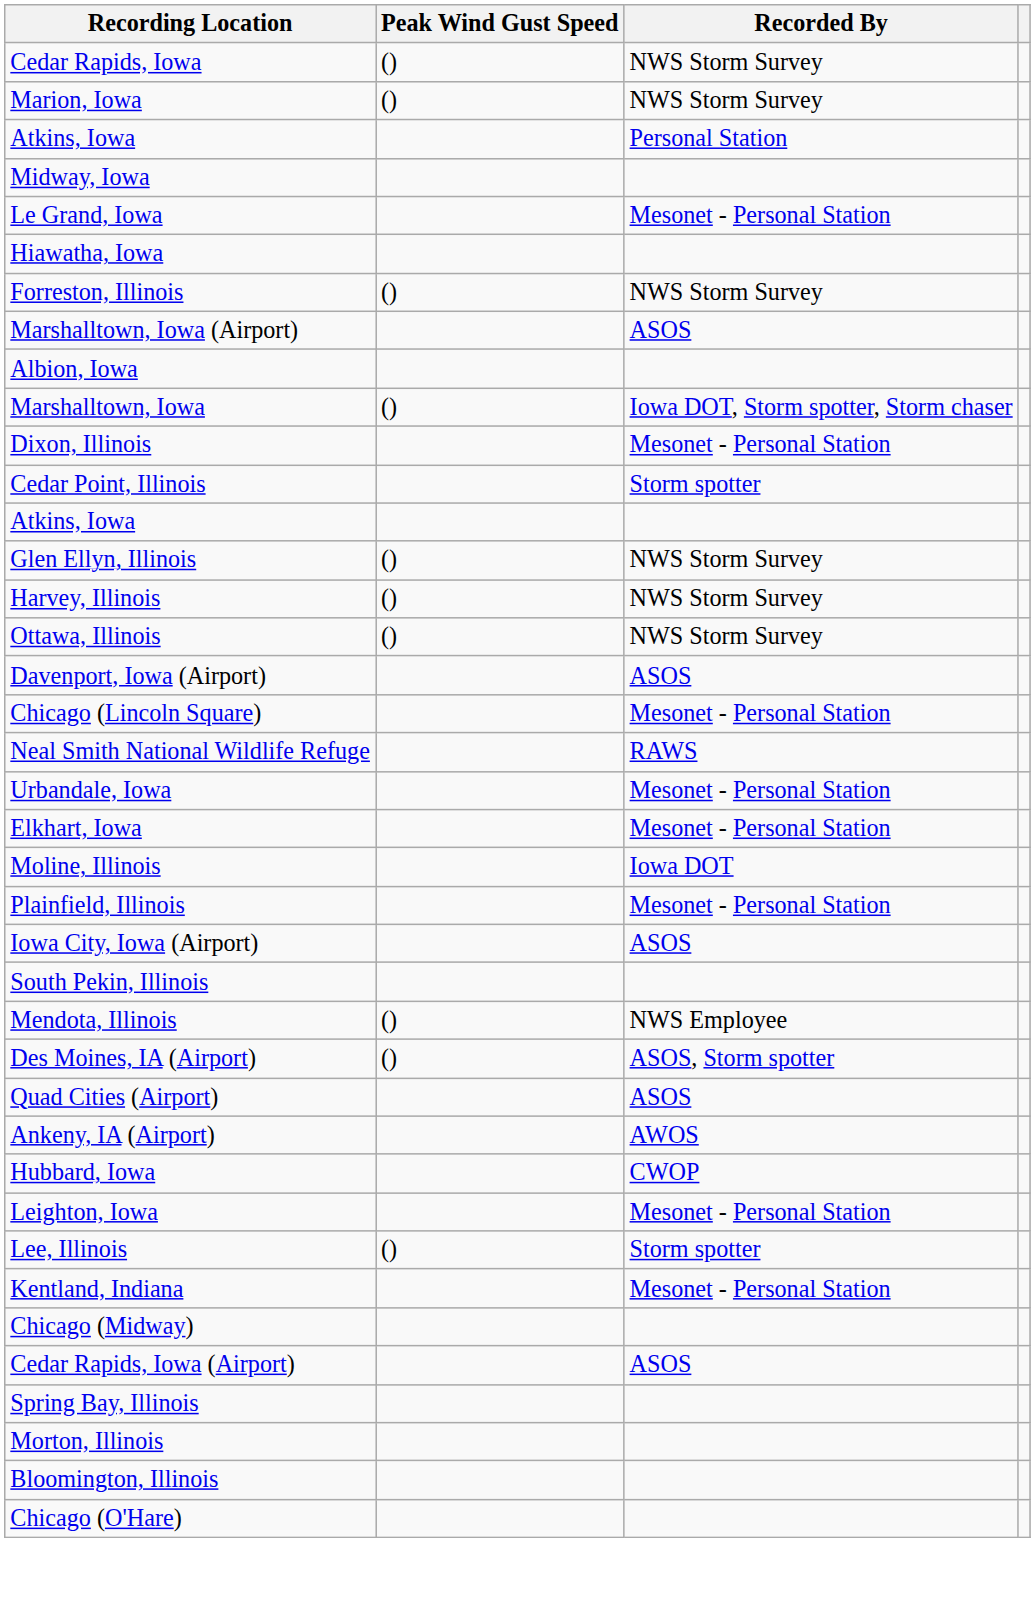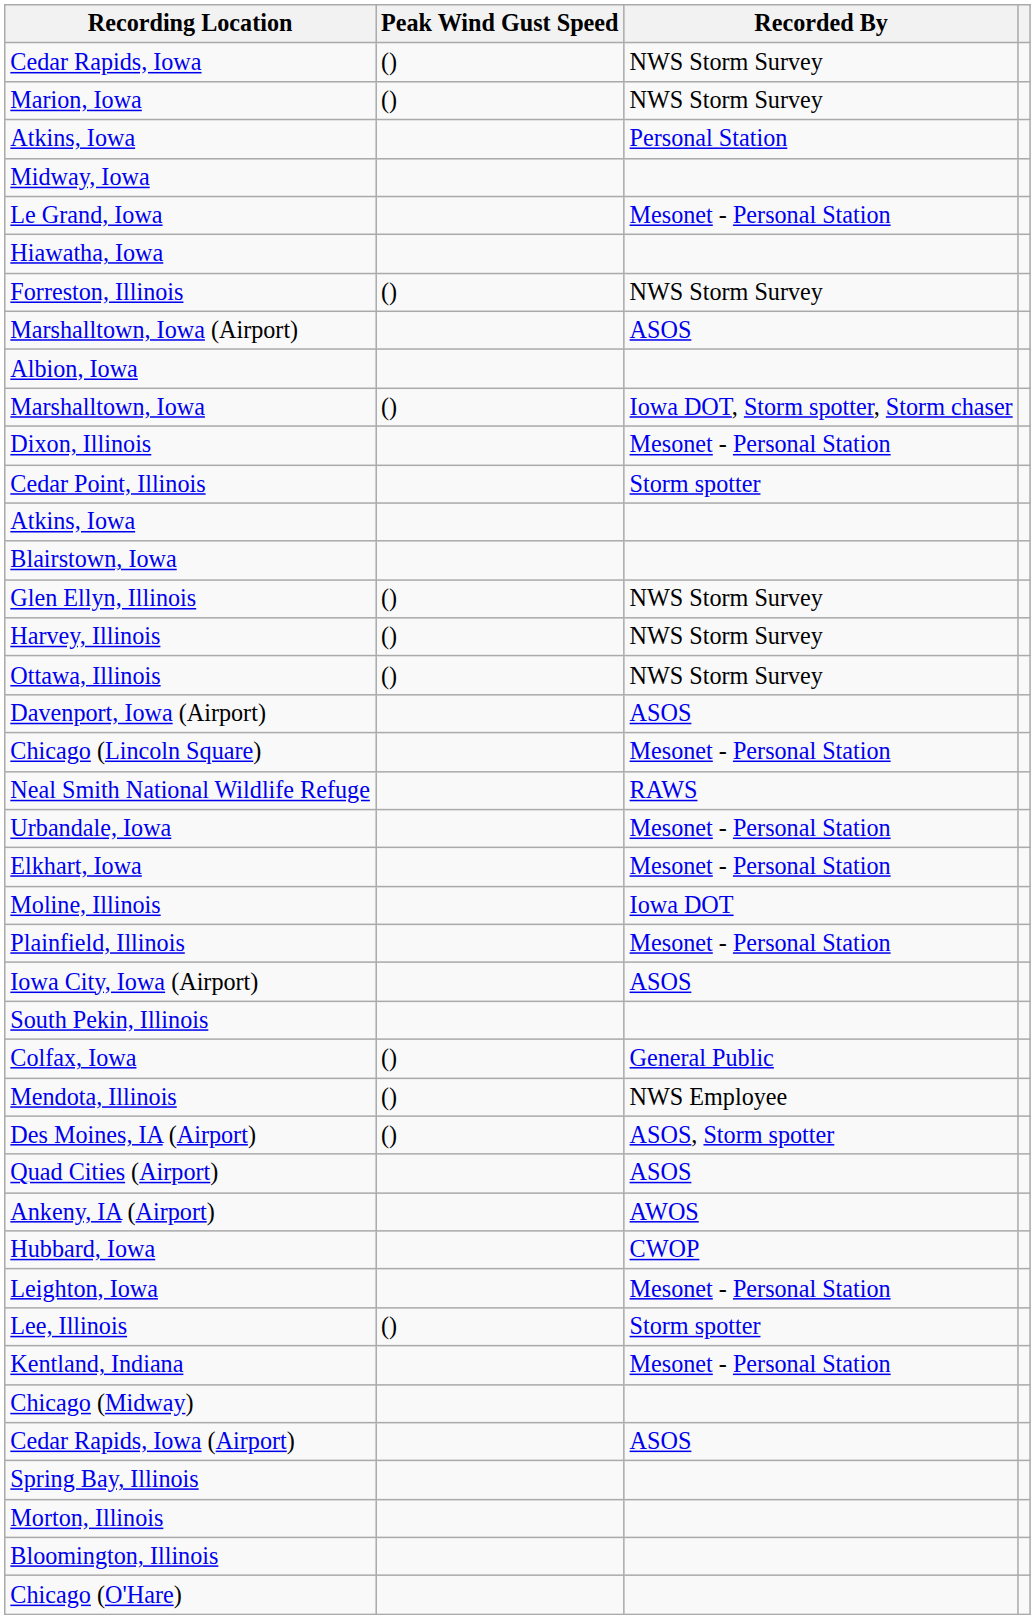+ row: Blairstown, Iowa
+ row: Colfax, Iowa | () | General Public
